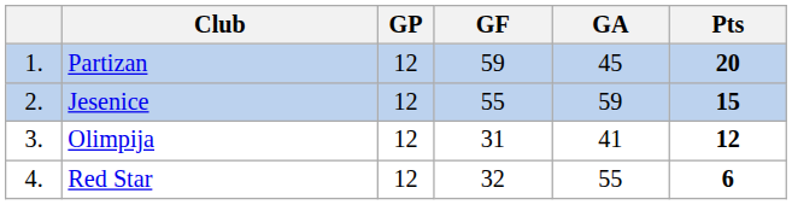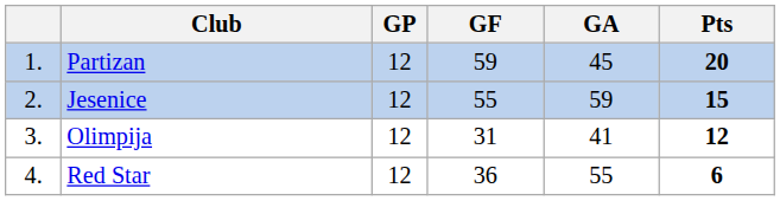Red Star | GF: 32 -> 36
